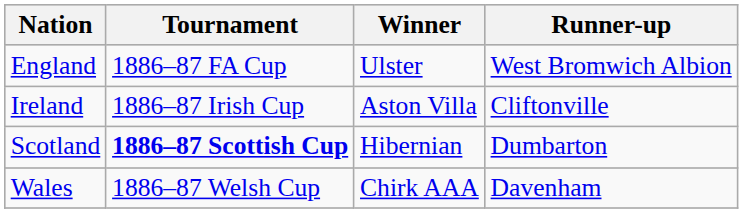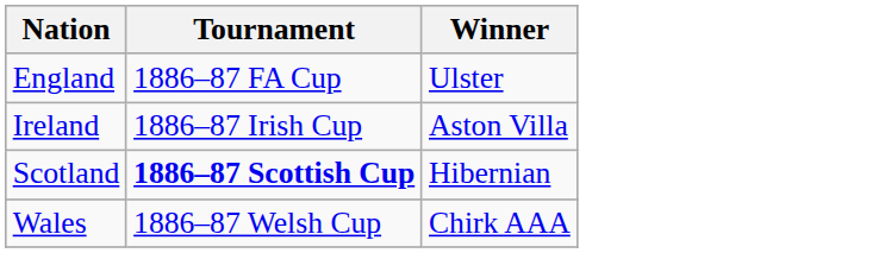- column: Runner-up | West Bromwich Albion | Cliftonville | Dumbarton | Davenham
